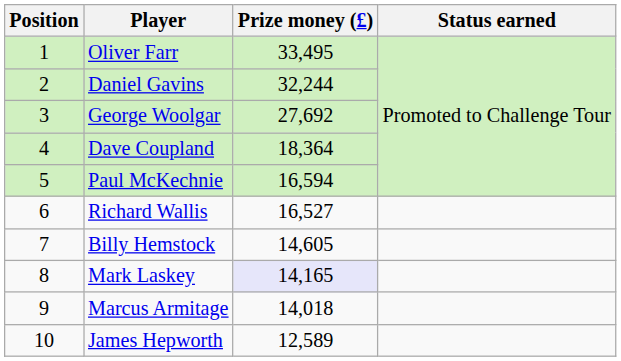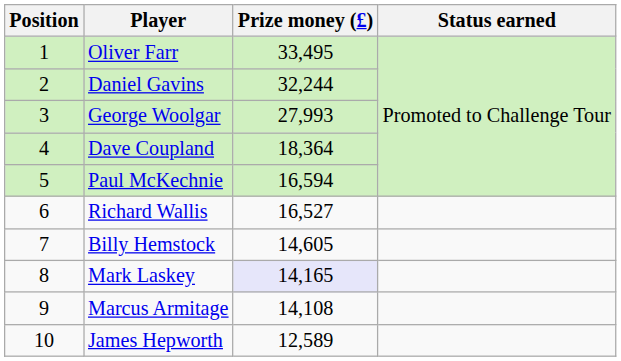George Woolgar | Prize money (£): 27,692 -> 27,993
Marcus Armitage | Prize money (£): 14,018 -> 14,108
